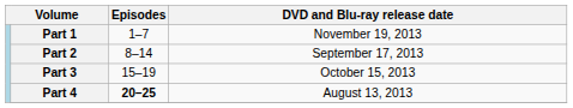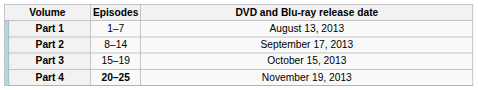Part 1 | DVD and Blu-ray release date: November 19, 2013 -> August 13, 2013
Part 4 | DVD and Blu-ray release date: August 13, 2013 -> November 19, 2013
